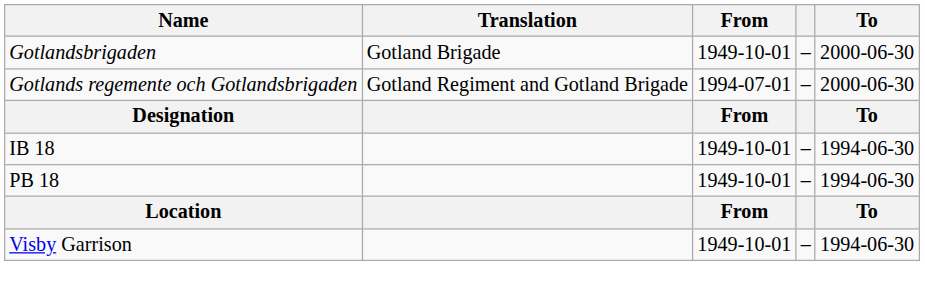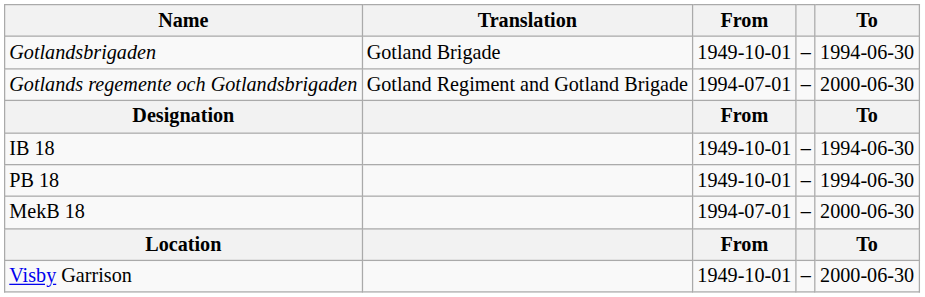Gotlandsbrigaden | To: 2000-06-30 -> 1994-06-30
+ row: MekB 18 | 1994-07-01 | – | 2000-06-30
Visby Garrison | To: 1994-06-30 -> 2000-06-30
